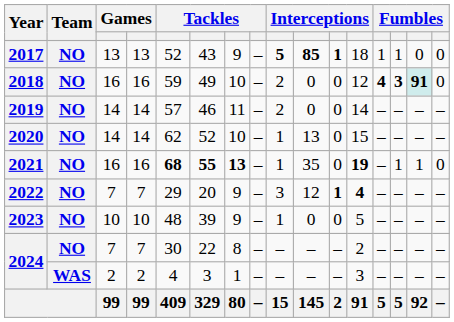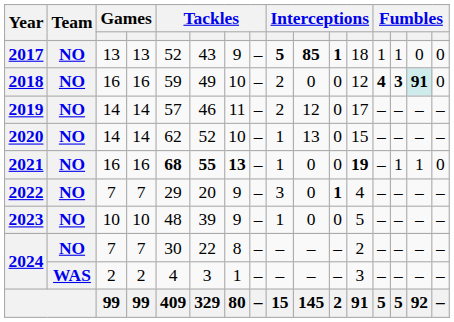2019 | column 10: 0 -> 12
2019 | column 12: 14 -> 17
2021 | column 10: 35 -> 0
2022 | column 10: 12 -> 0
2022 | column 12: bold -> normal
